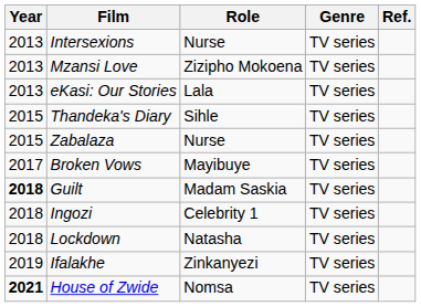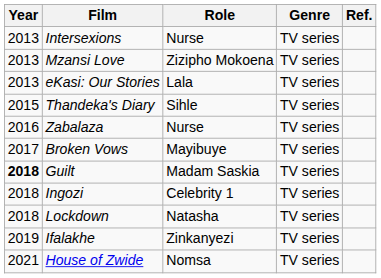Zabalaza | Year: 2015 -> 2016
House of Zwide | Year: bold -> normal
